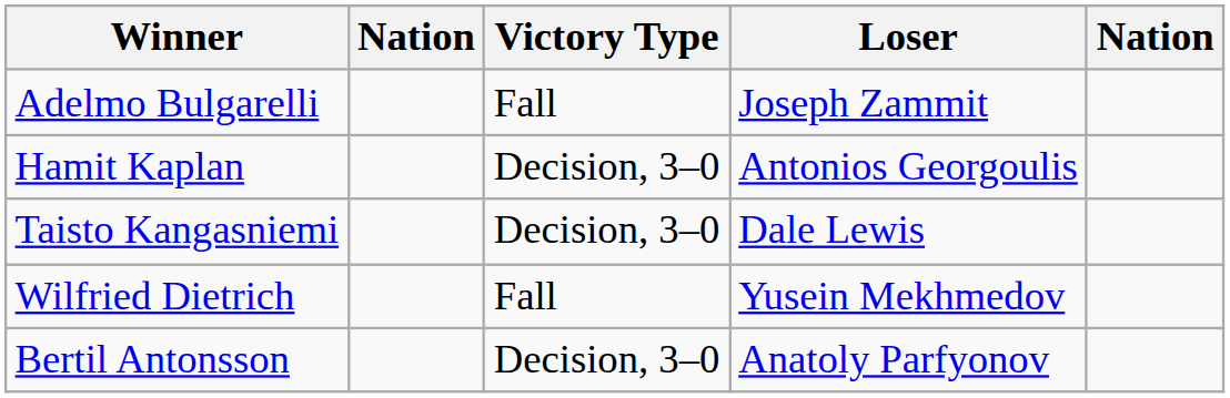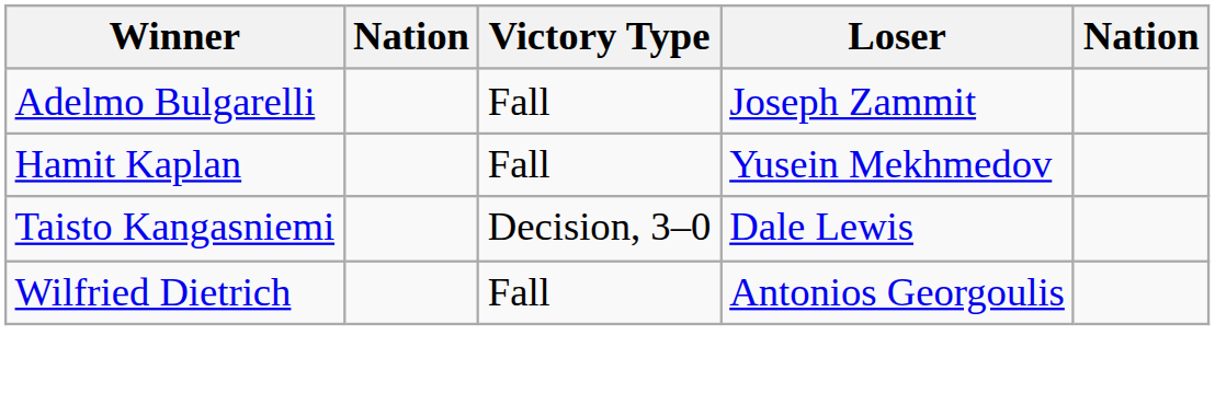Hamit Kaplan | Victory Type: Decision, 3–0 -> Fall
Hamit Kaplan | Loser: Antonios Georgoulis -> Yusein Mekhmedov
Wilfried Dietrich | Loser: Yusein Mekhmedov -> Antonios Georgoulis
- row: Bertil Antonsson | Decision, 3–0 | Anatoly Parfyonov
